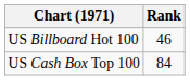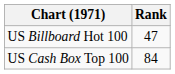US Billboard Hot 100 | Rank: 46 -> 47
